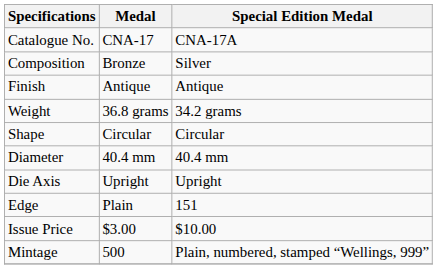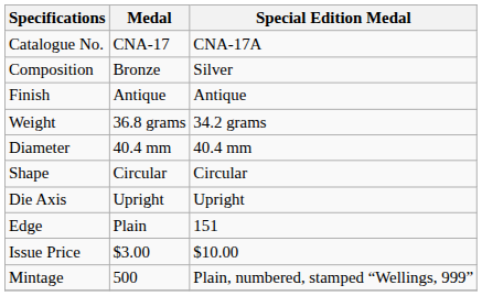rows swapped: Shape <-> Diameter
